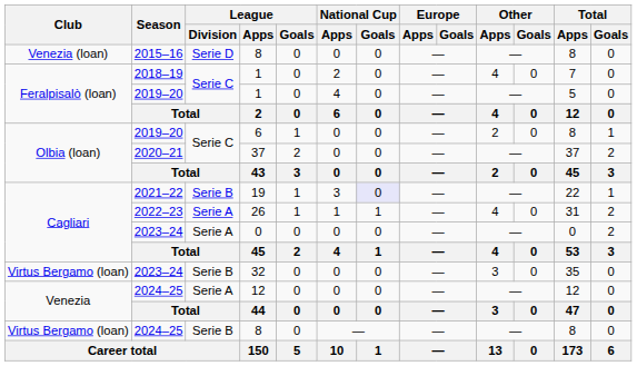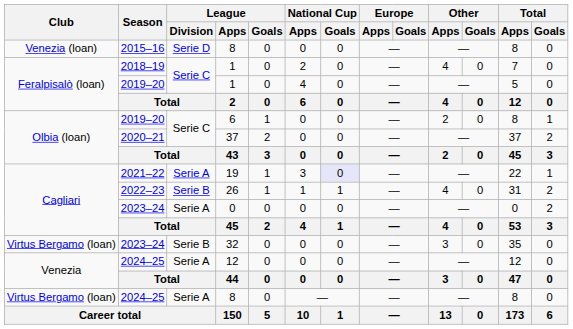19 | League / Division: Serie B -> Serie A
26 | League / Division: Serie A -> Serie B
2024–25 / 8 | League / Division: Serie B -> Serie A
